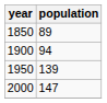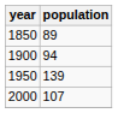2000 | population: 147 -> 107
